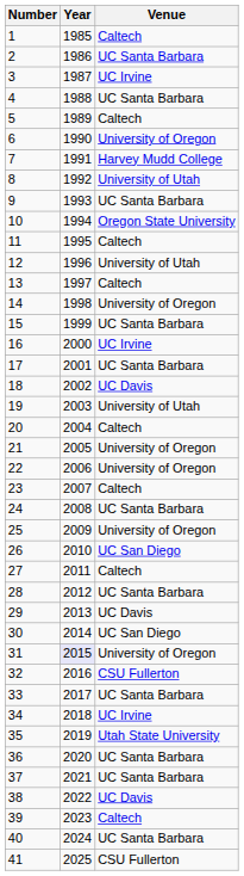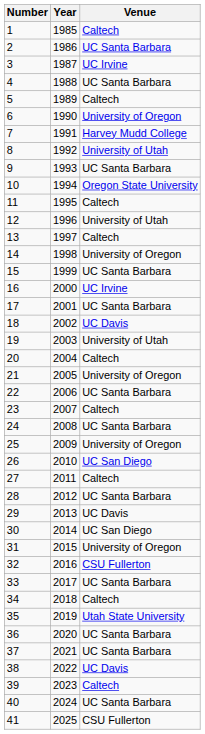22 | Venue: University of Oregon -> UC Santa Barbara
31 | Year: lavender background -> no background
34 | Venue: UC Irvine -> Caltech
